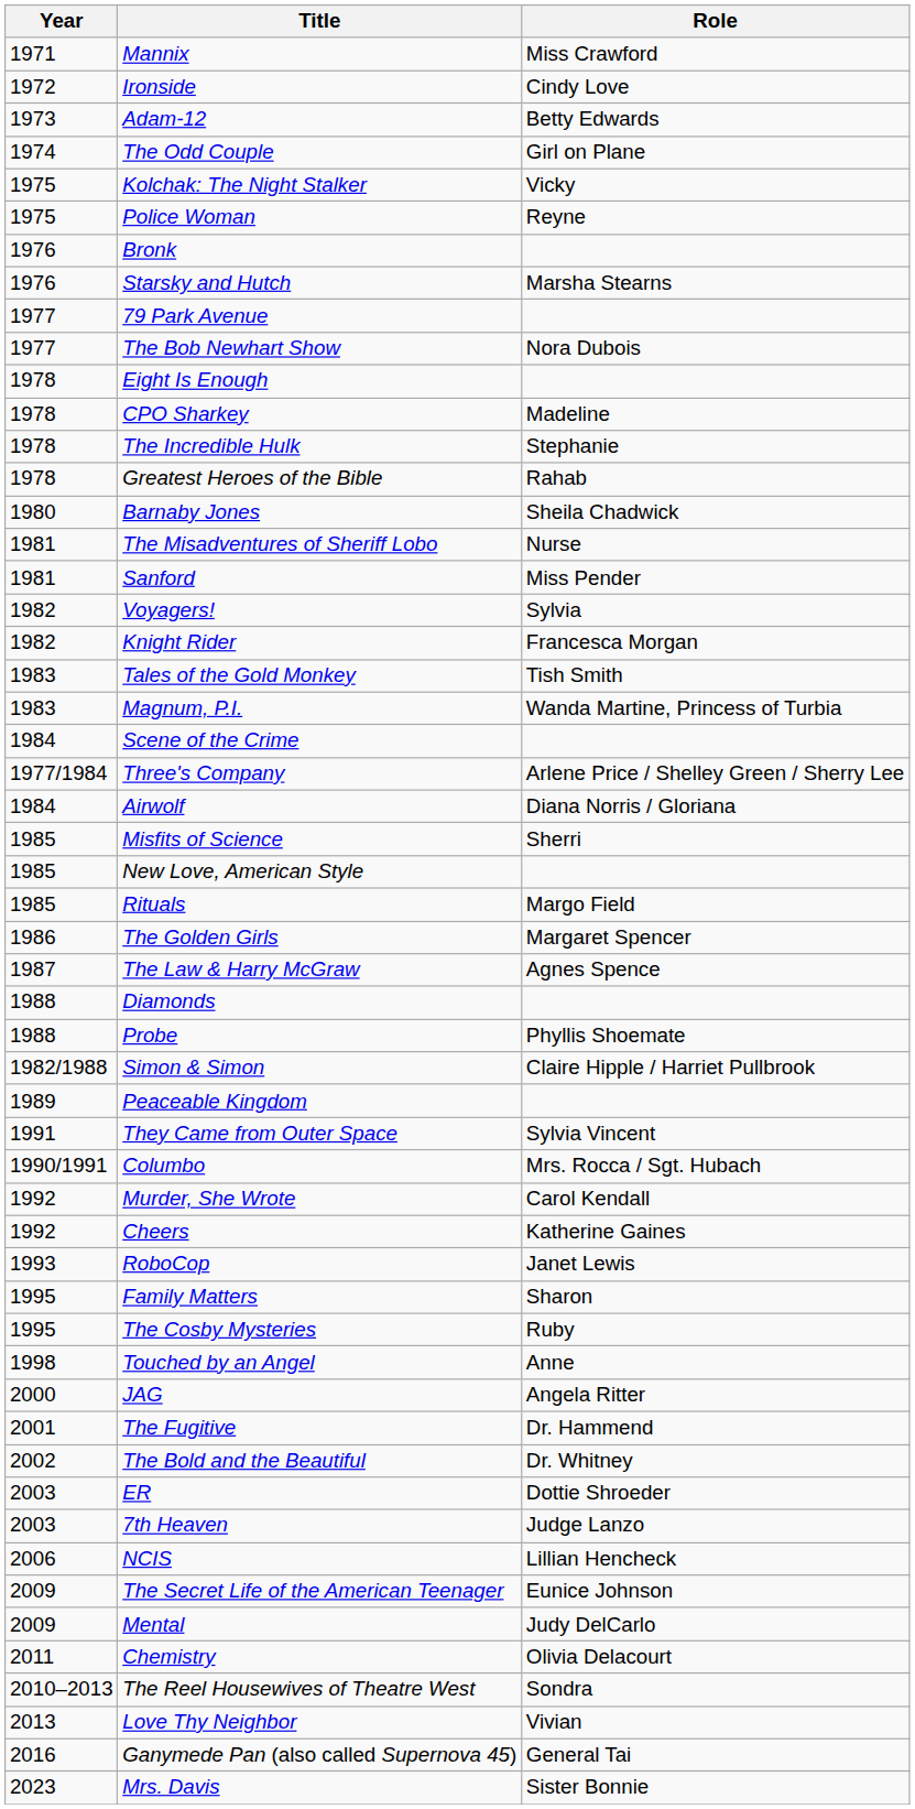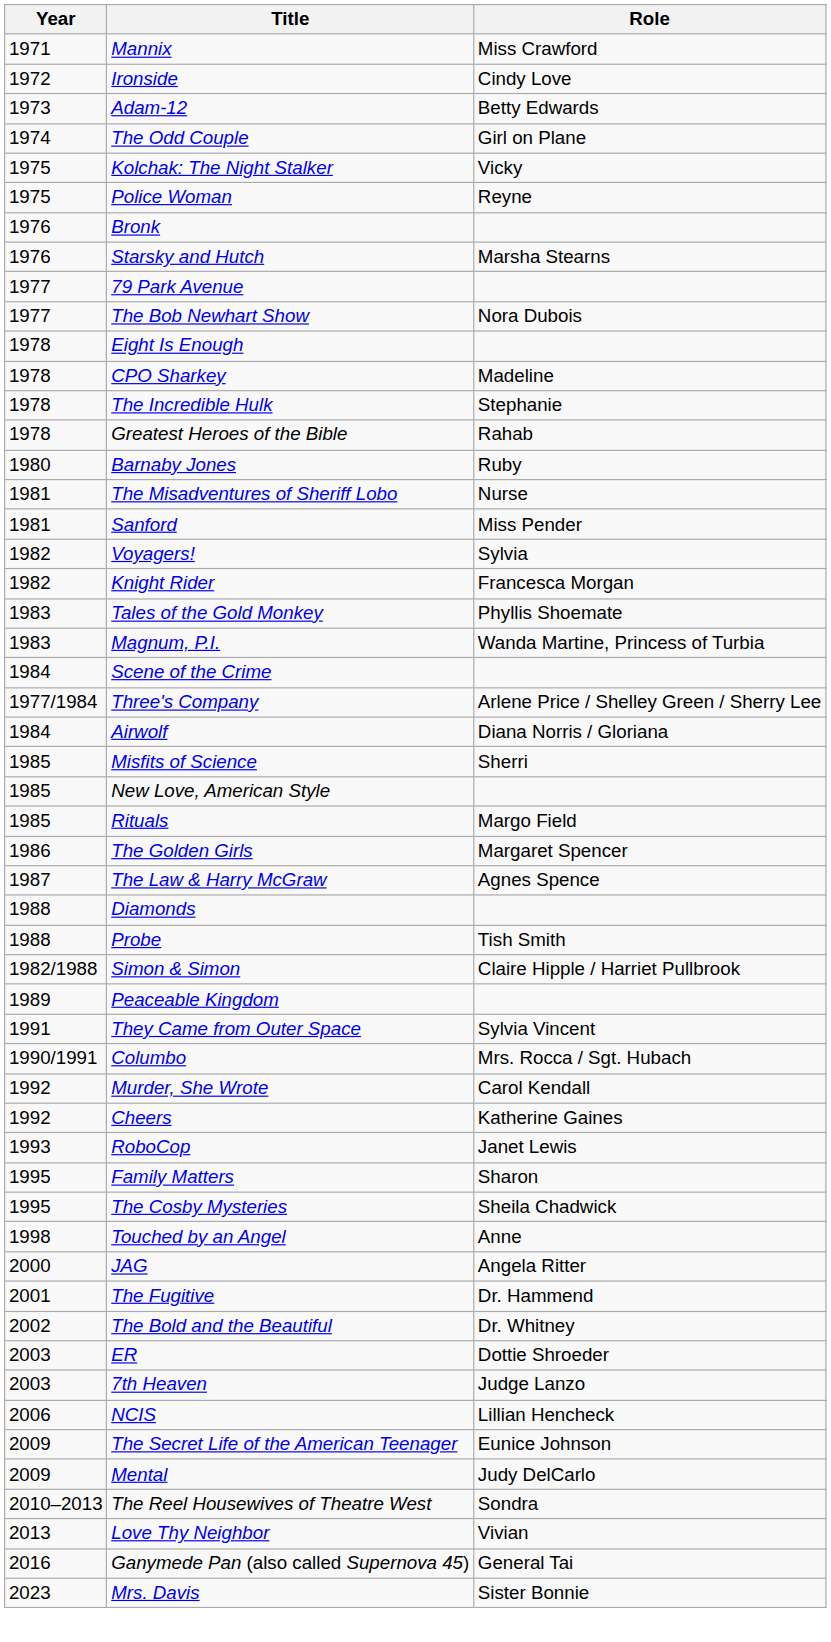Barnaby Jones | Role: Sheila Chadwick -> Ruby
Tales of the Gold Monkey | Role: Tish Smith -> Phyllis Shoemate
Probe | Role: Phyllis Shoemate -> Tish Smith
The Cosby Mysteries | Role: Ruby -> Sheila Chadwick
- row: 2011 | Chemistry | Olivia Delacourt
